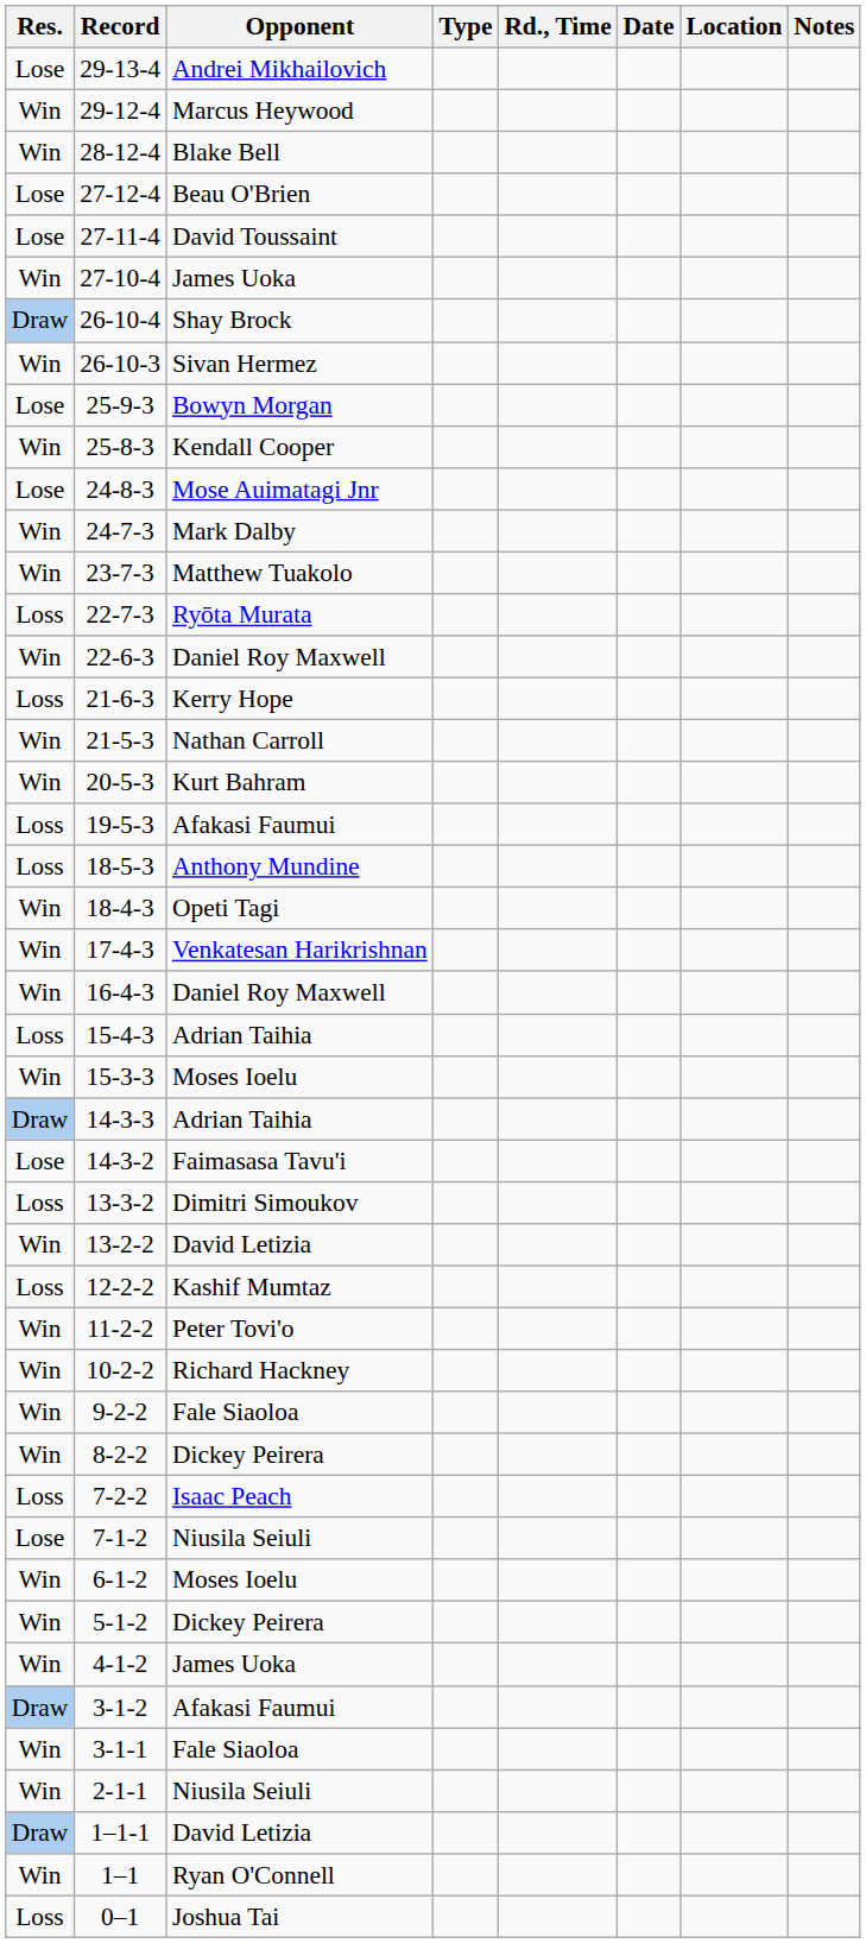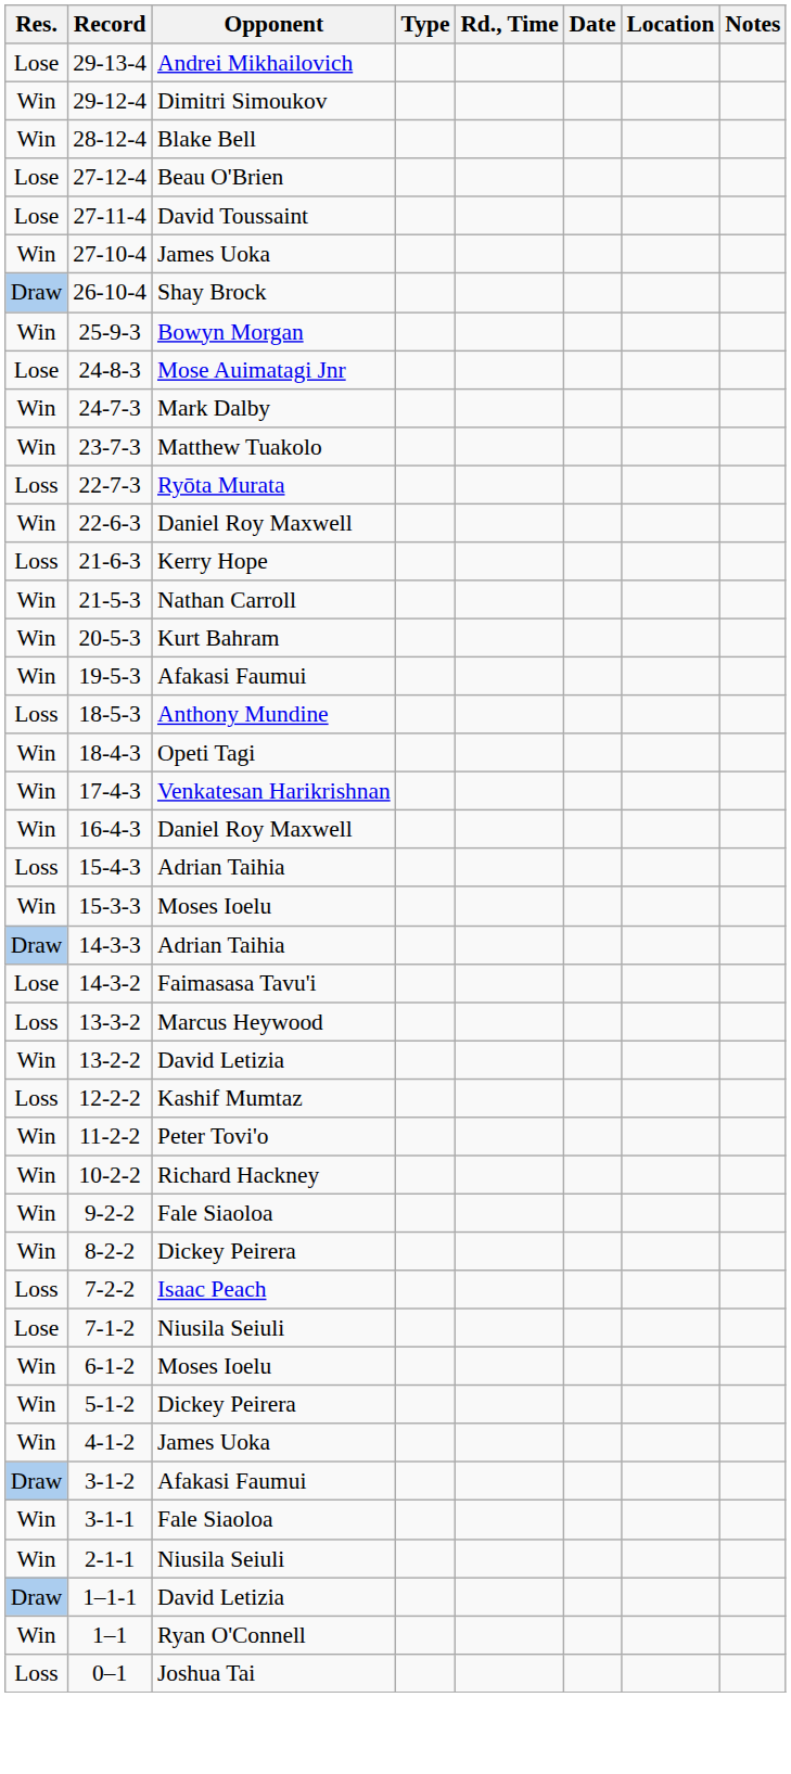29-12-4 | Opponent: Marcus Heywood -> Dimitri Simoukov
- row: Win | 26-10-3 | Sivan Hermez
25-9-3 | Res.: Lose -> Win
- row: Win | 25-8-3 | Kendall Cooper
19-5-3 | Res.: Loss -> Win
13-3-2 | Opponent: Dimitri Simoukov -> Marcus Heywood
